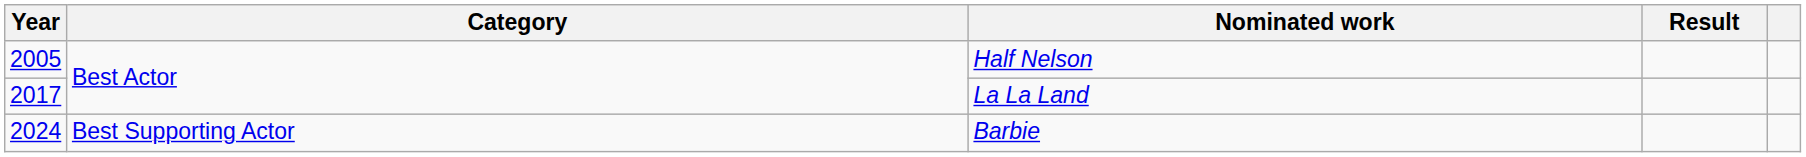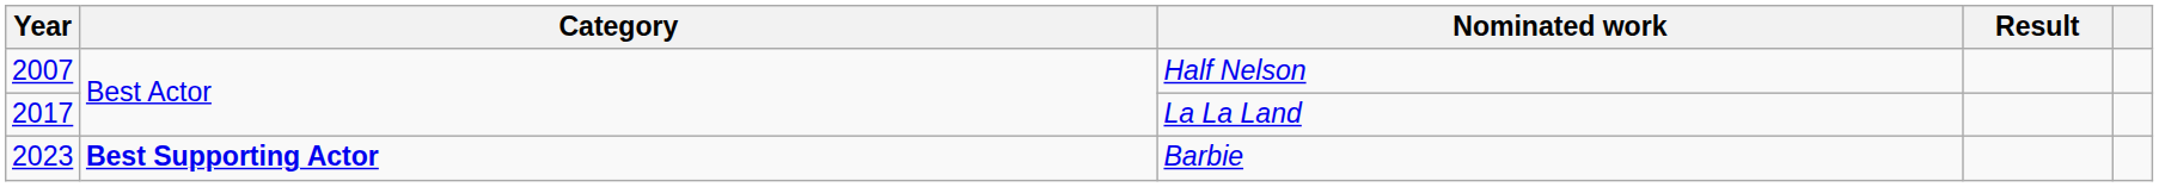Half Nelson | Year: 2005 -> 2007
Barbie | Year: 2024 -> 2023
Barbie | Category: normal -> bold
